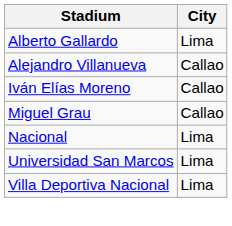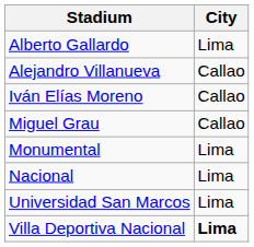+ row: Monumental | Lima
Villa Deportiva Nacional | City: normal -> bold
